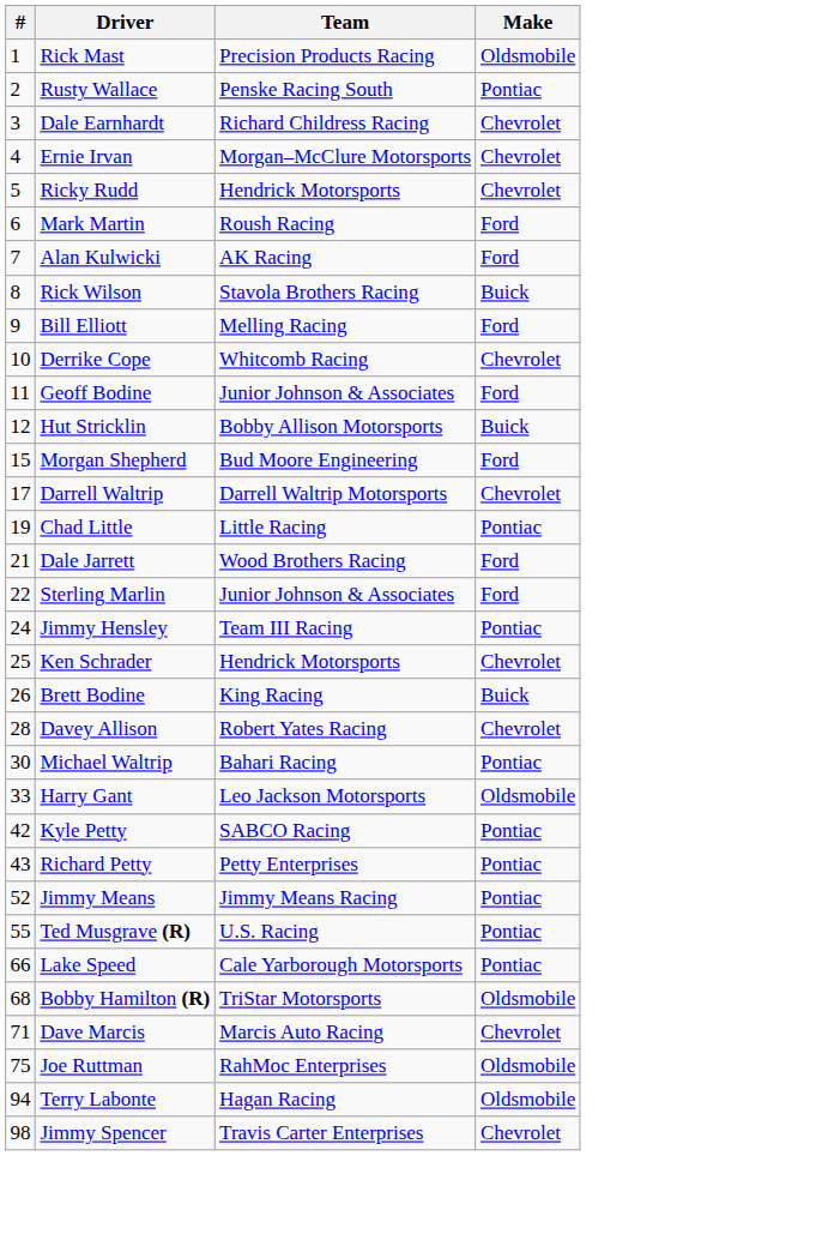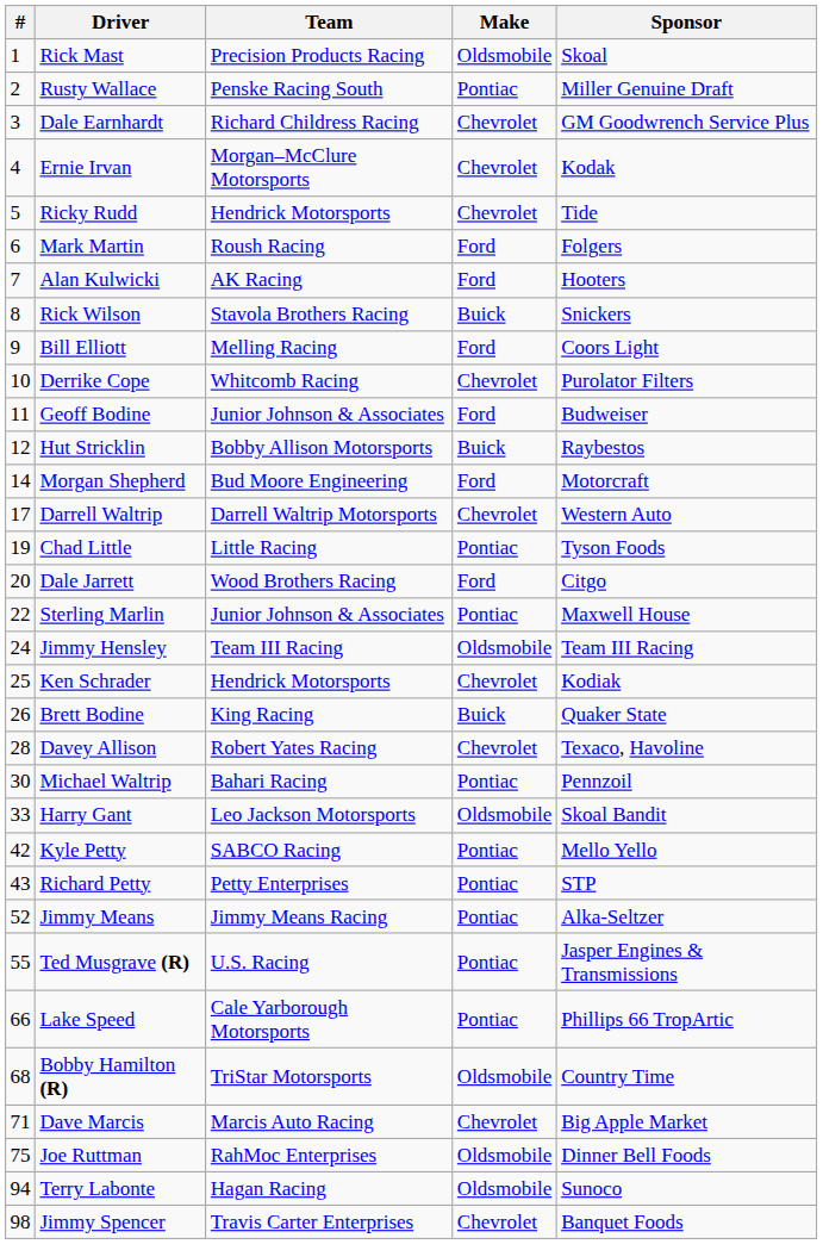+ column: Sponsor | Skoal | Miller Genuine Draft | GM Goodwrench Service Plus | Kodak | Tide | Folgers | Hooters | Snickers | Coors Light | Purolator Filters | Budweiser | Raybestos | Motorcraft | Western Auto | Tyson Foods | Citgo | Maxwell House | Team III Racing | Kodiak | Quaker State | Texaco, Havoline | Pennzoil | Skoal Bandit | Mello Yello | STP | Alka-Seltzer | Jasper Engines & Transmissions | Phillips 66 TropArtic | Country Time | Big Apple Market | Dinner Bell Foods | Sunoco | Banquet Foods
Morgan Shepherd | #: 15 -> 14
Dale Jarrett | #: 21 -> 20
Sterling Marlin | Make: Ford -> Pontiac
Jimmy Hensley | Make: Pontiac -> Oldsmobile
